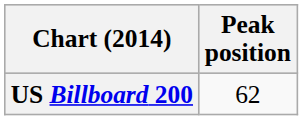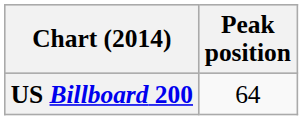US Billboard 200 | Peak position: 62 -> 64
